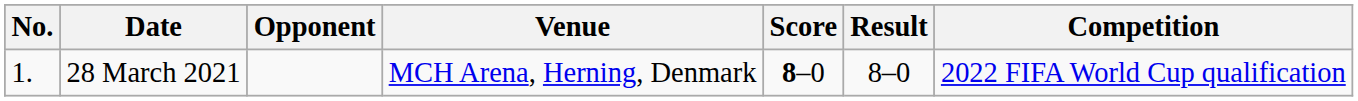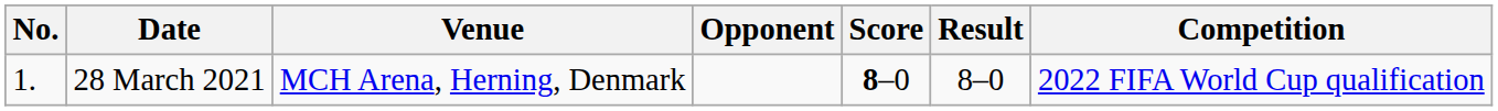columns swapped: Venue <-> Opponent
